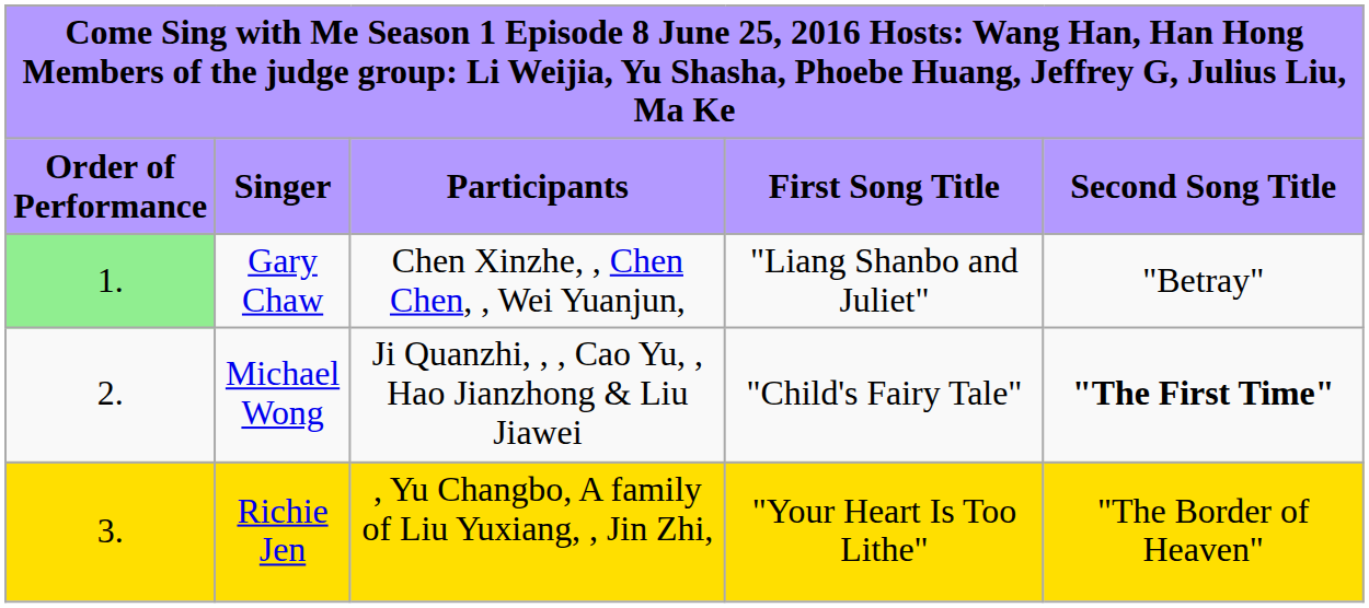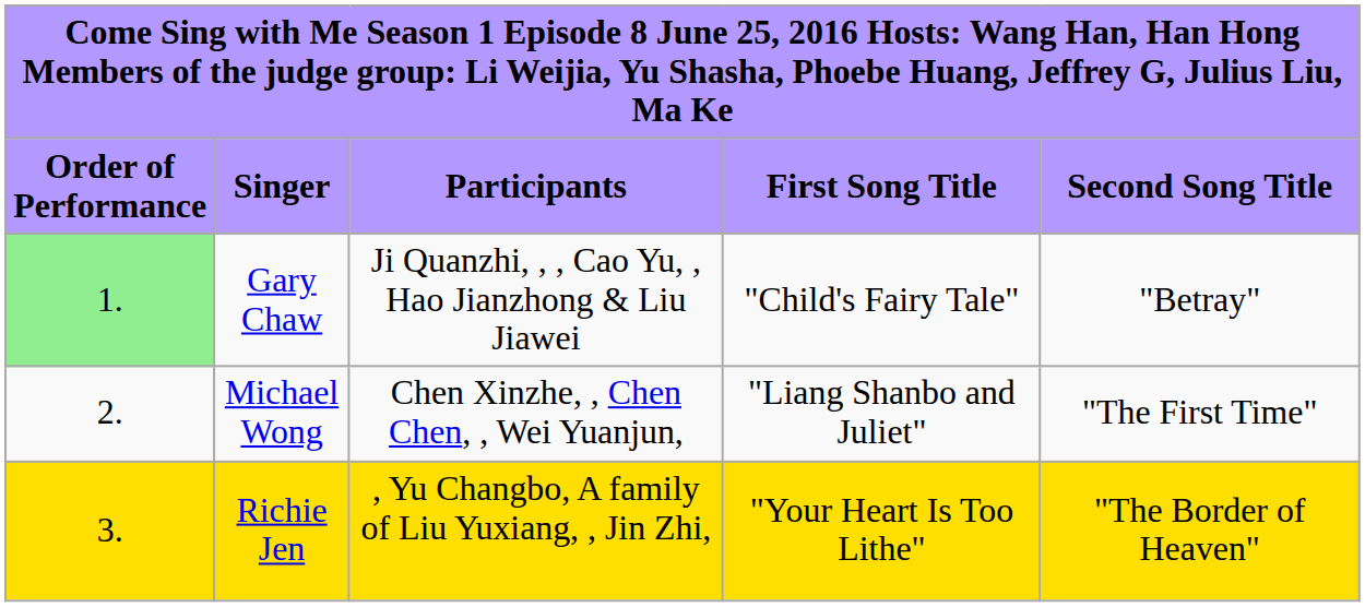Gary Chaw | column 3: Chen Xinzhe, , Chen Chen, , Wei Yuanjun, -> Ji Quanzhi, , , Cao Yu, , Hao Jianzhong & Liu Jiawei
Gary Chaw | column 4: "Liang Shanbo and Juliet" -> "Child's Fairy Tale"
Michael Wong | column 3: Ji Quanzhi, , , Cao Yu, , Hao Jianzhong & Liu Jiawei -> Chen Xinzhe, , Chen Chen, , Wei Yuanjun,
Michael Wong | column 4: "Child's Fairy Tale" -> "Liang Shanbo and Juliet"
Michael Wong | column 5: bold -> normal
